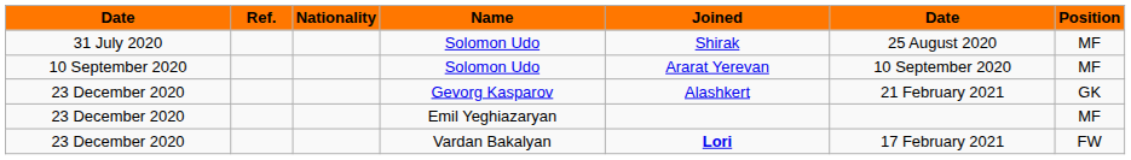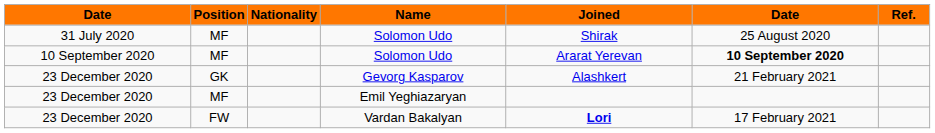columns swapped: Position <-> Ref.
10 September 2020 / Solomon Udo | column 6: normal -> bold
